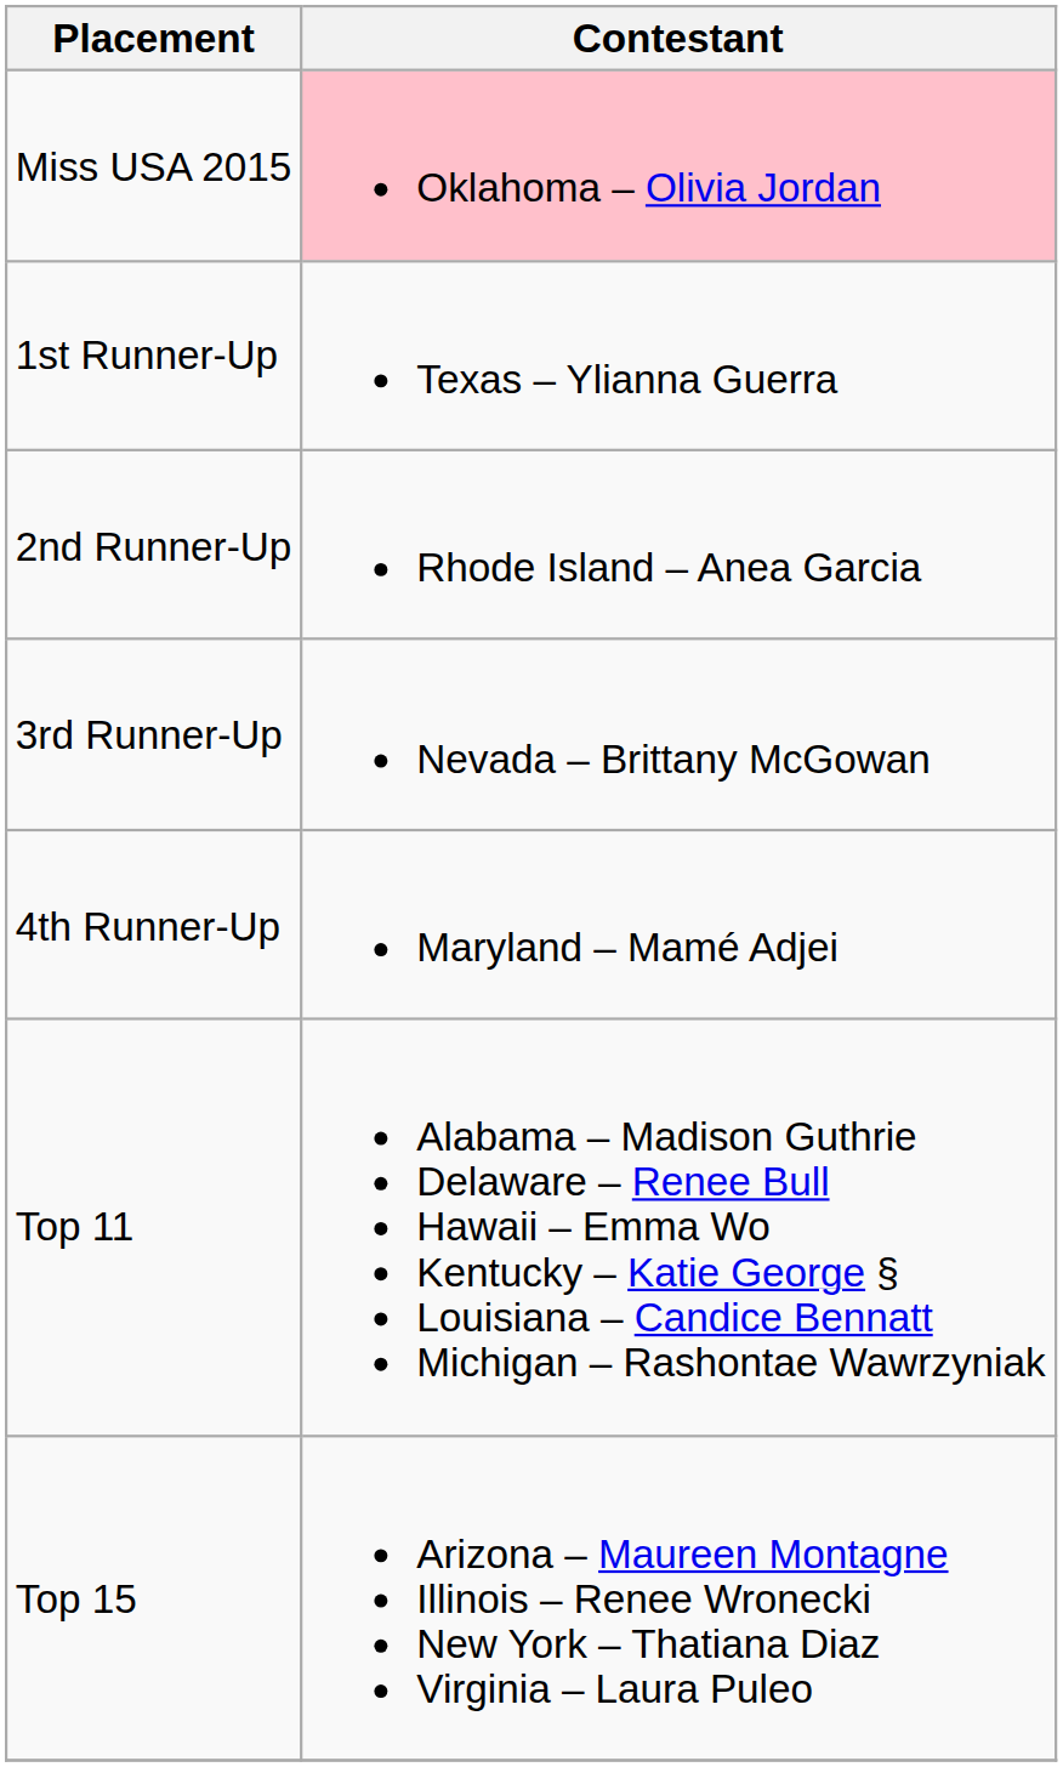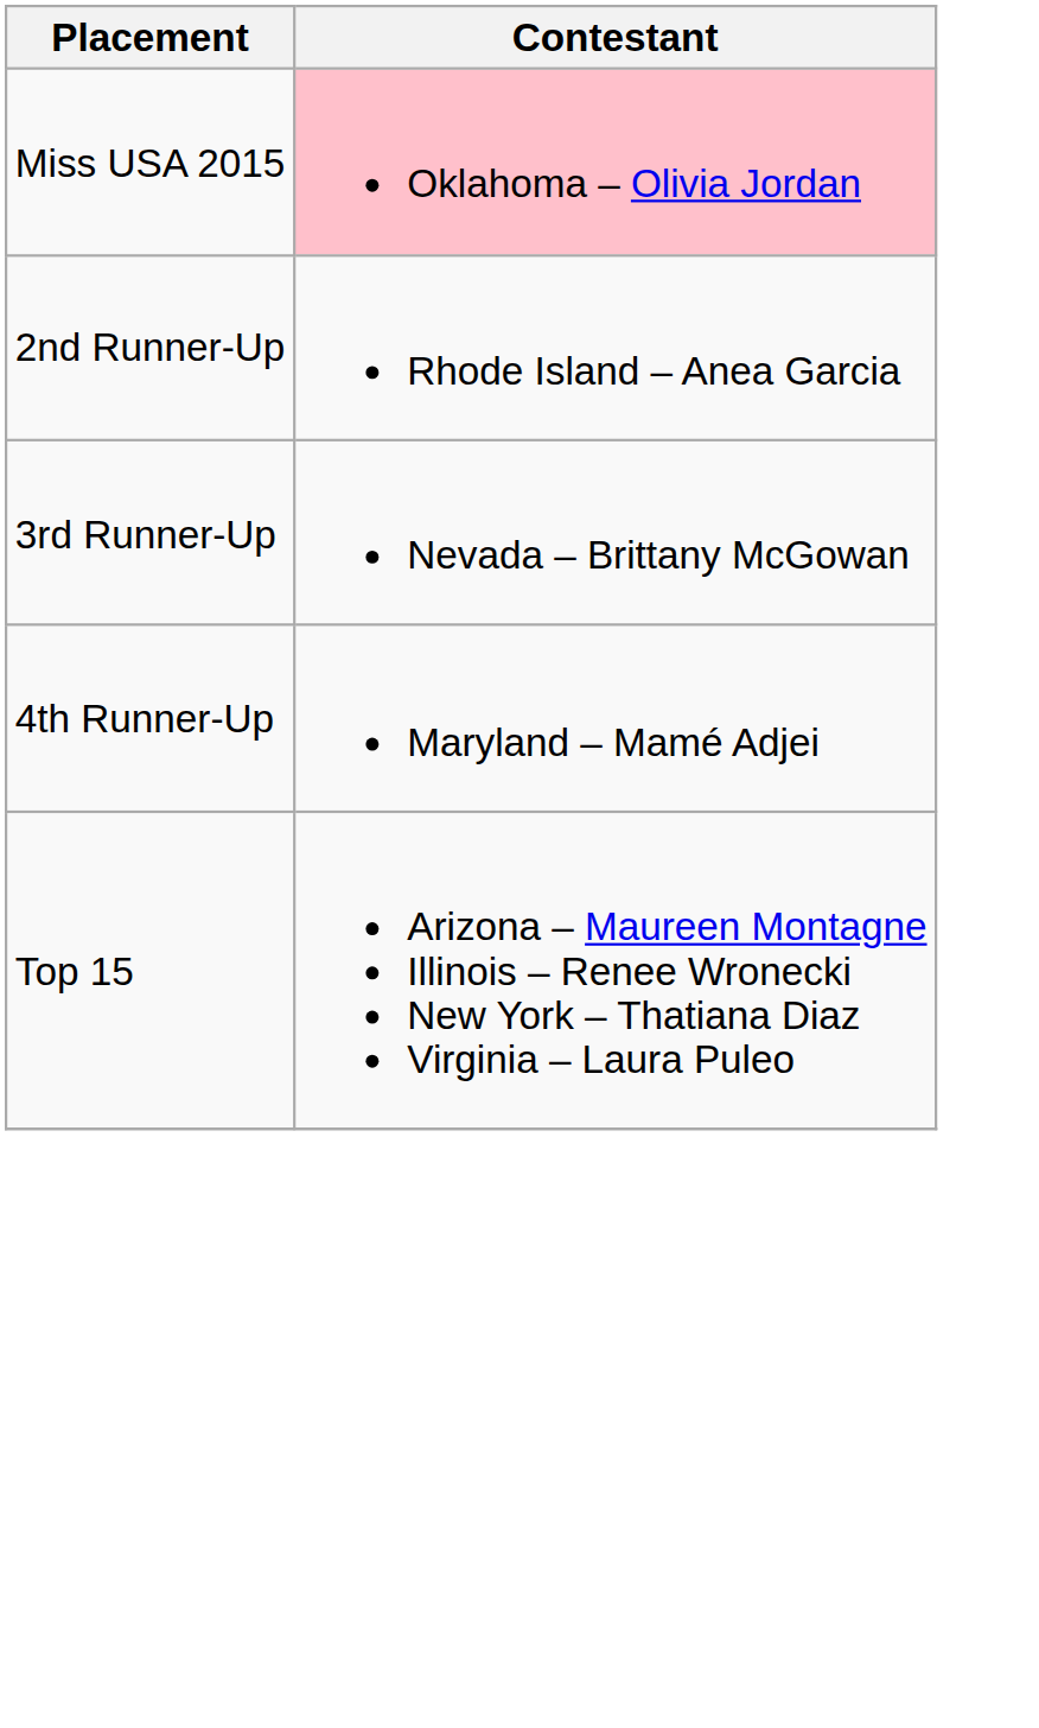- row: 1st Runner-Up | Texas – Ylianna Guerra
- row: Top 11 | Alabama – Madison Guthrie Delaware – Renee Bull Hawaii – Emma Wo Kentucky – Katie George § Louisiana – Candice Bennatt Michigan – Rashontae Wawrzyniak
